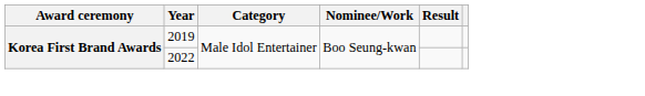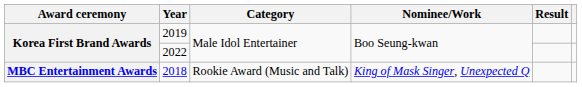+ row: MBC Entertainment Awards | 2018 | Rookie Award (Music and Talk) | King of Mask Singer, Unexpected Q
